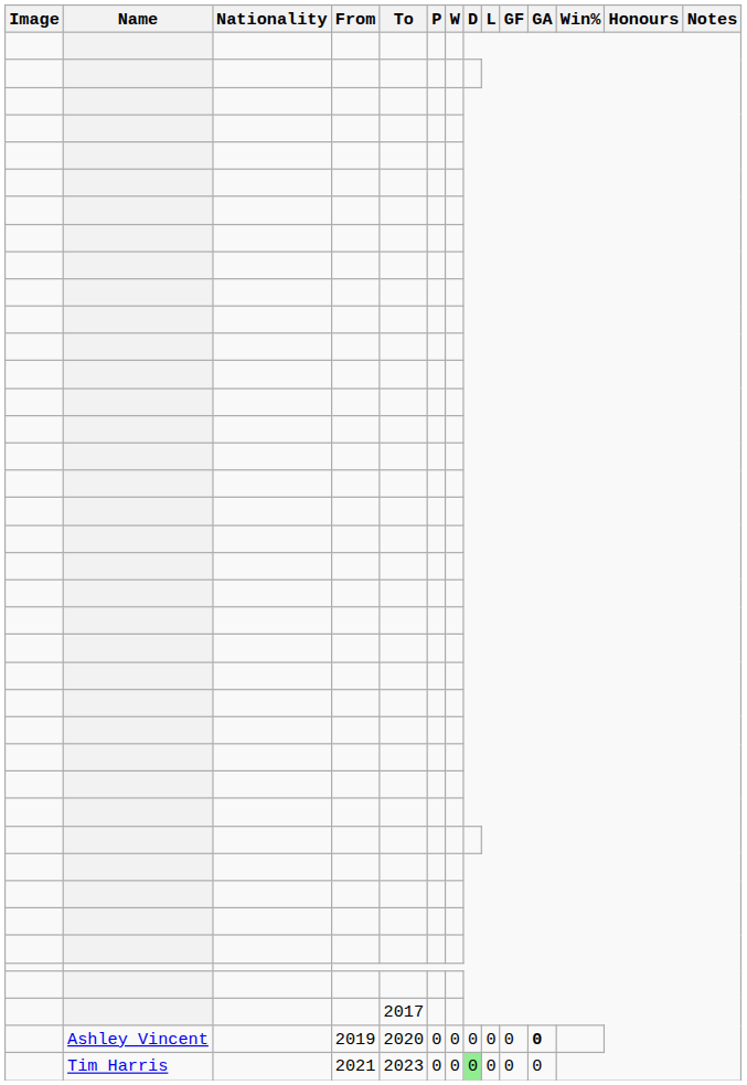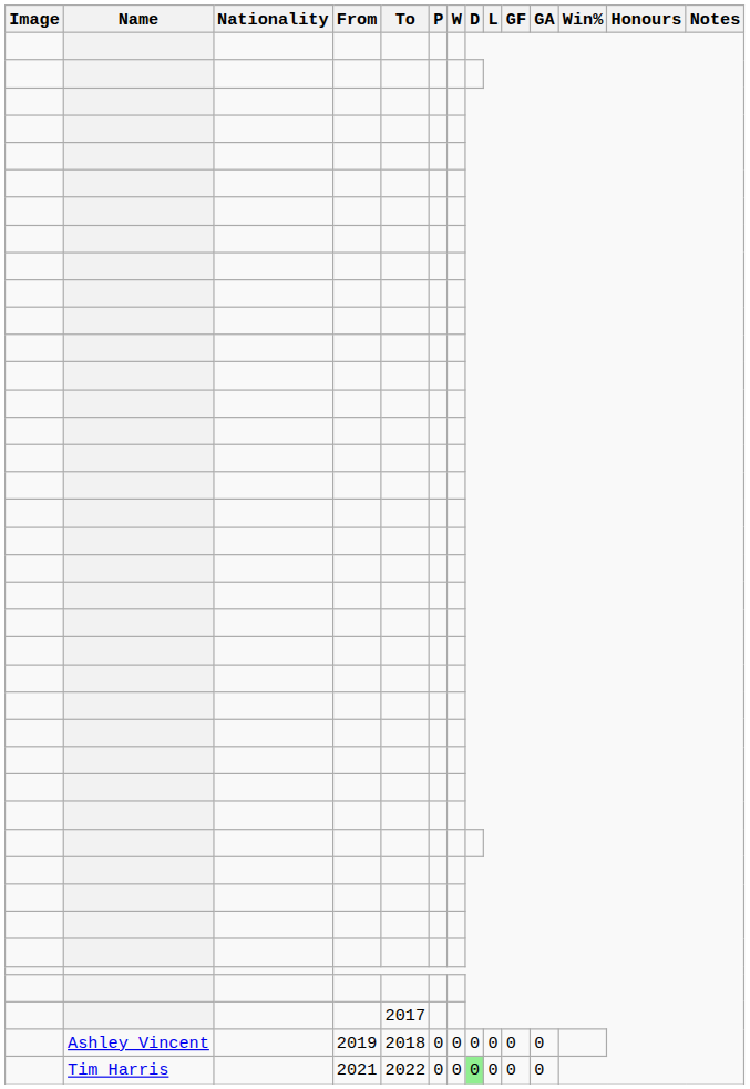Ashley Vincent | To: 2020 -> 2018
Ashley Vincent | GA: bold -> normal
Tim Harris | To: 2023 -> 2022
